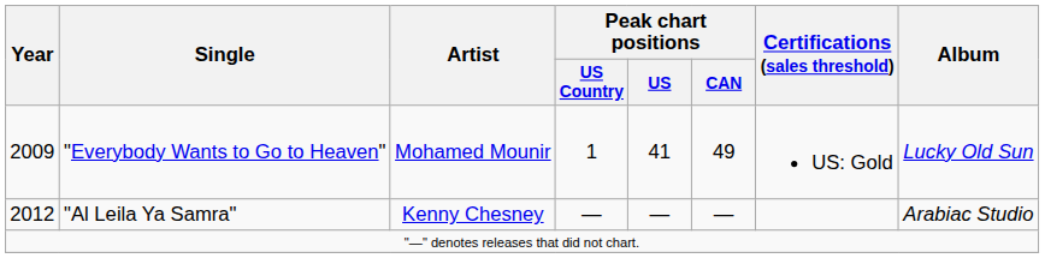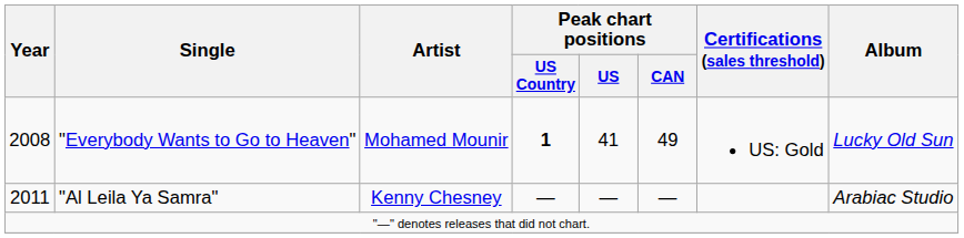"Everybody Wants to Go to Heaven" | Year: 2009 -> 2008
"Everybody Wants to Go to Heaven" | Peak chart positions / US Country: normal -> bold
"Al Leila Ya Samra" | Year: 2012 -> 2011
